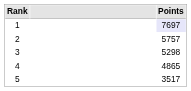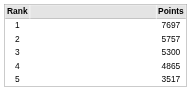1 | Points: lavender background -> no background
3 | Points: 5298 -> 5300
